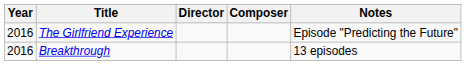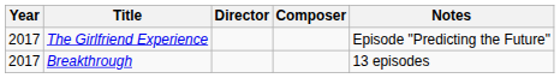The Girlfriend Experience | Year: 2016 -> 2017
Breakthrough | Year: 2016 -> 2017
